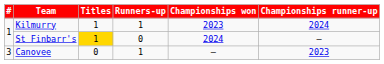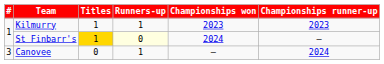Kilmurry | Championships runner-up: 2024 -> 2023
St Finbarr's | Runners-up: no background -> lightyellow background
Canovee | Championships runner-up: 2023 -> 2024
